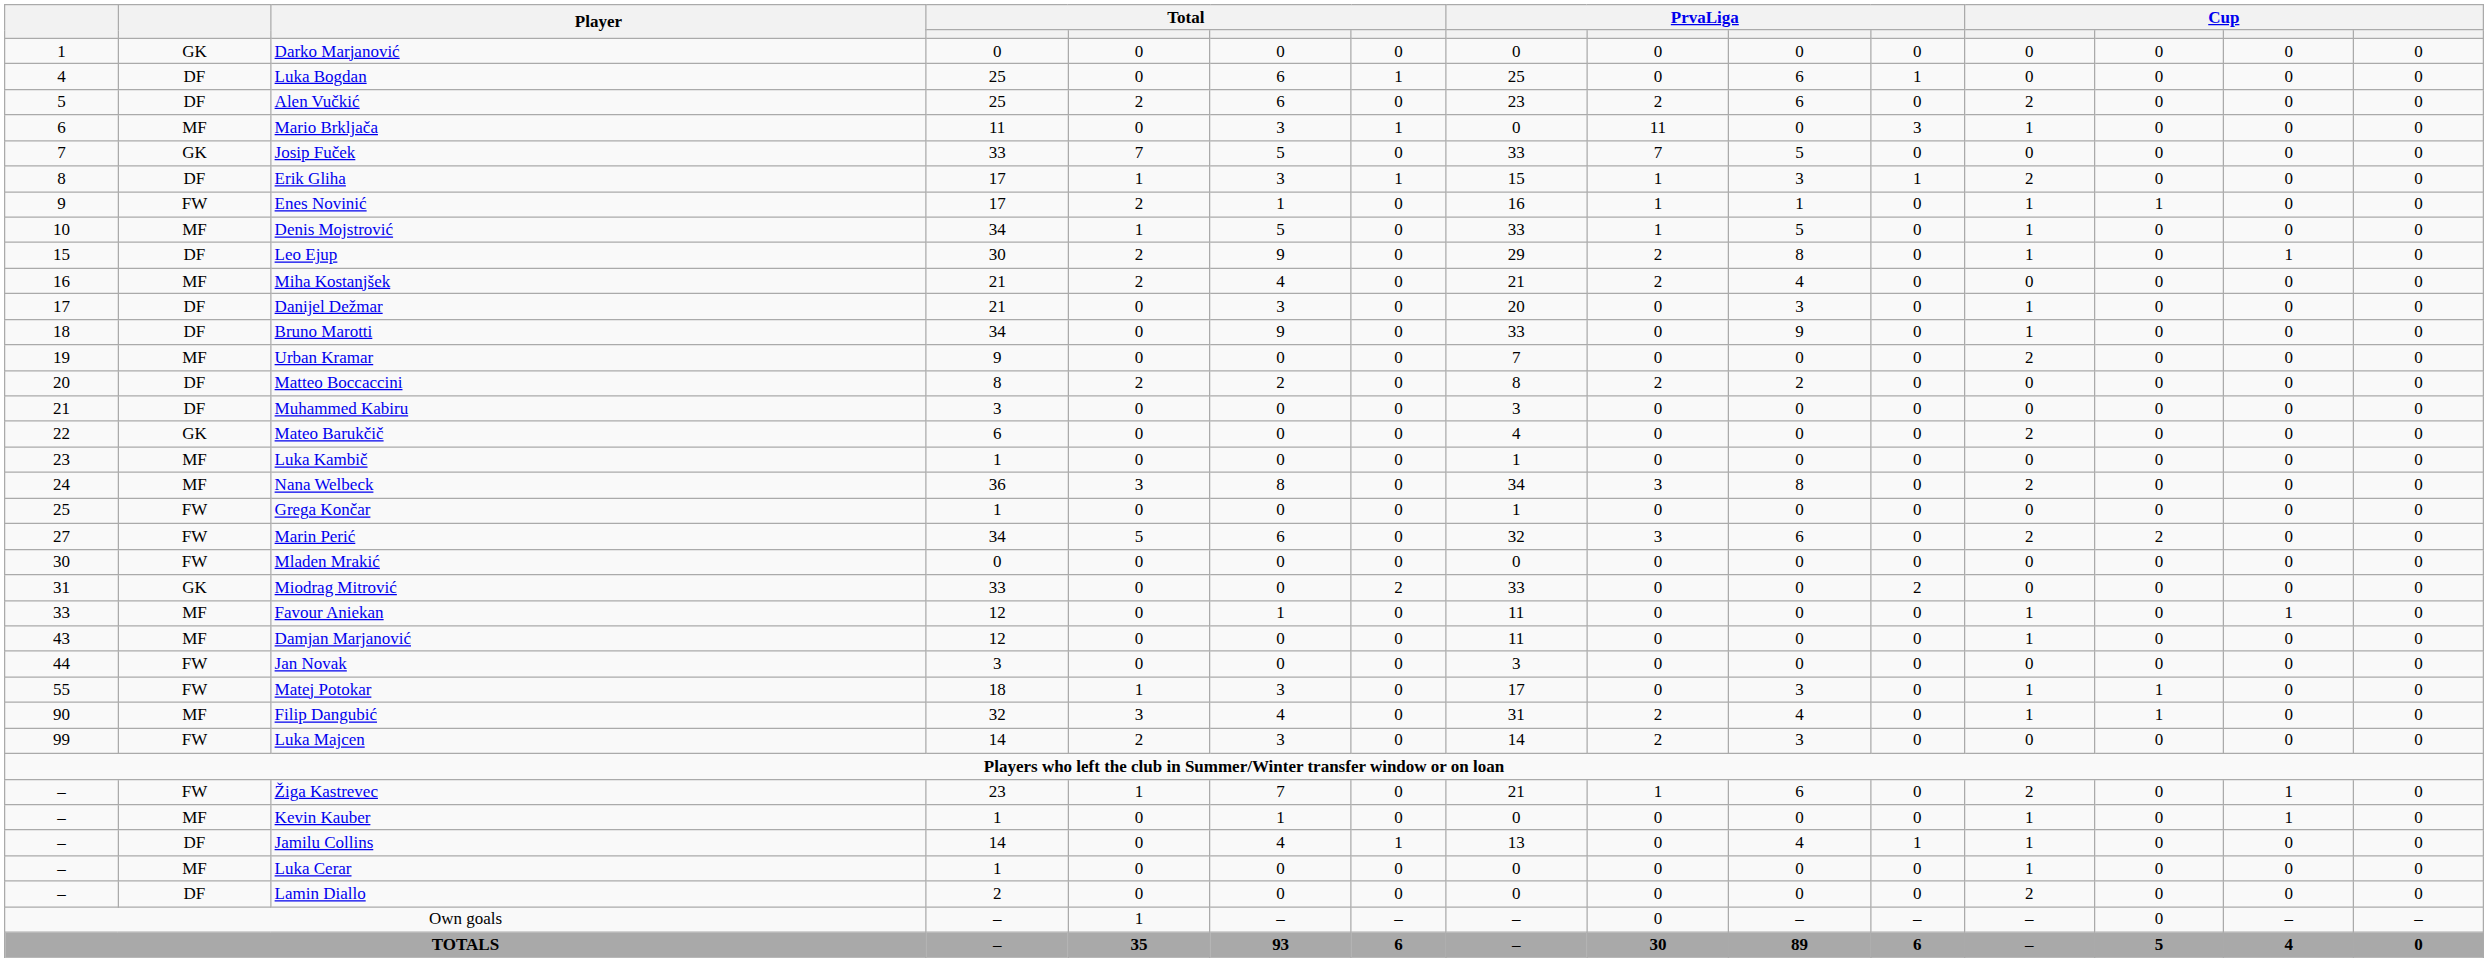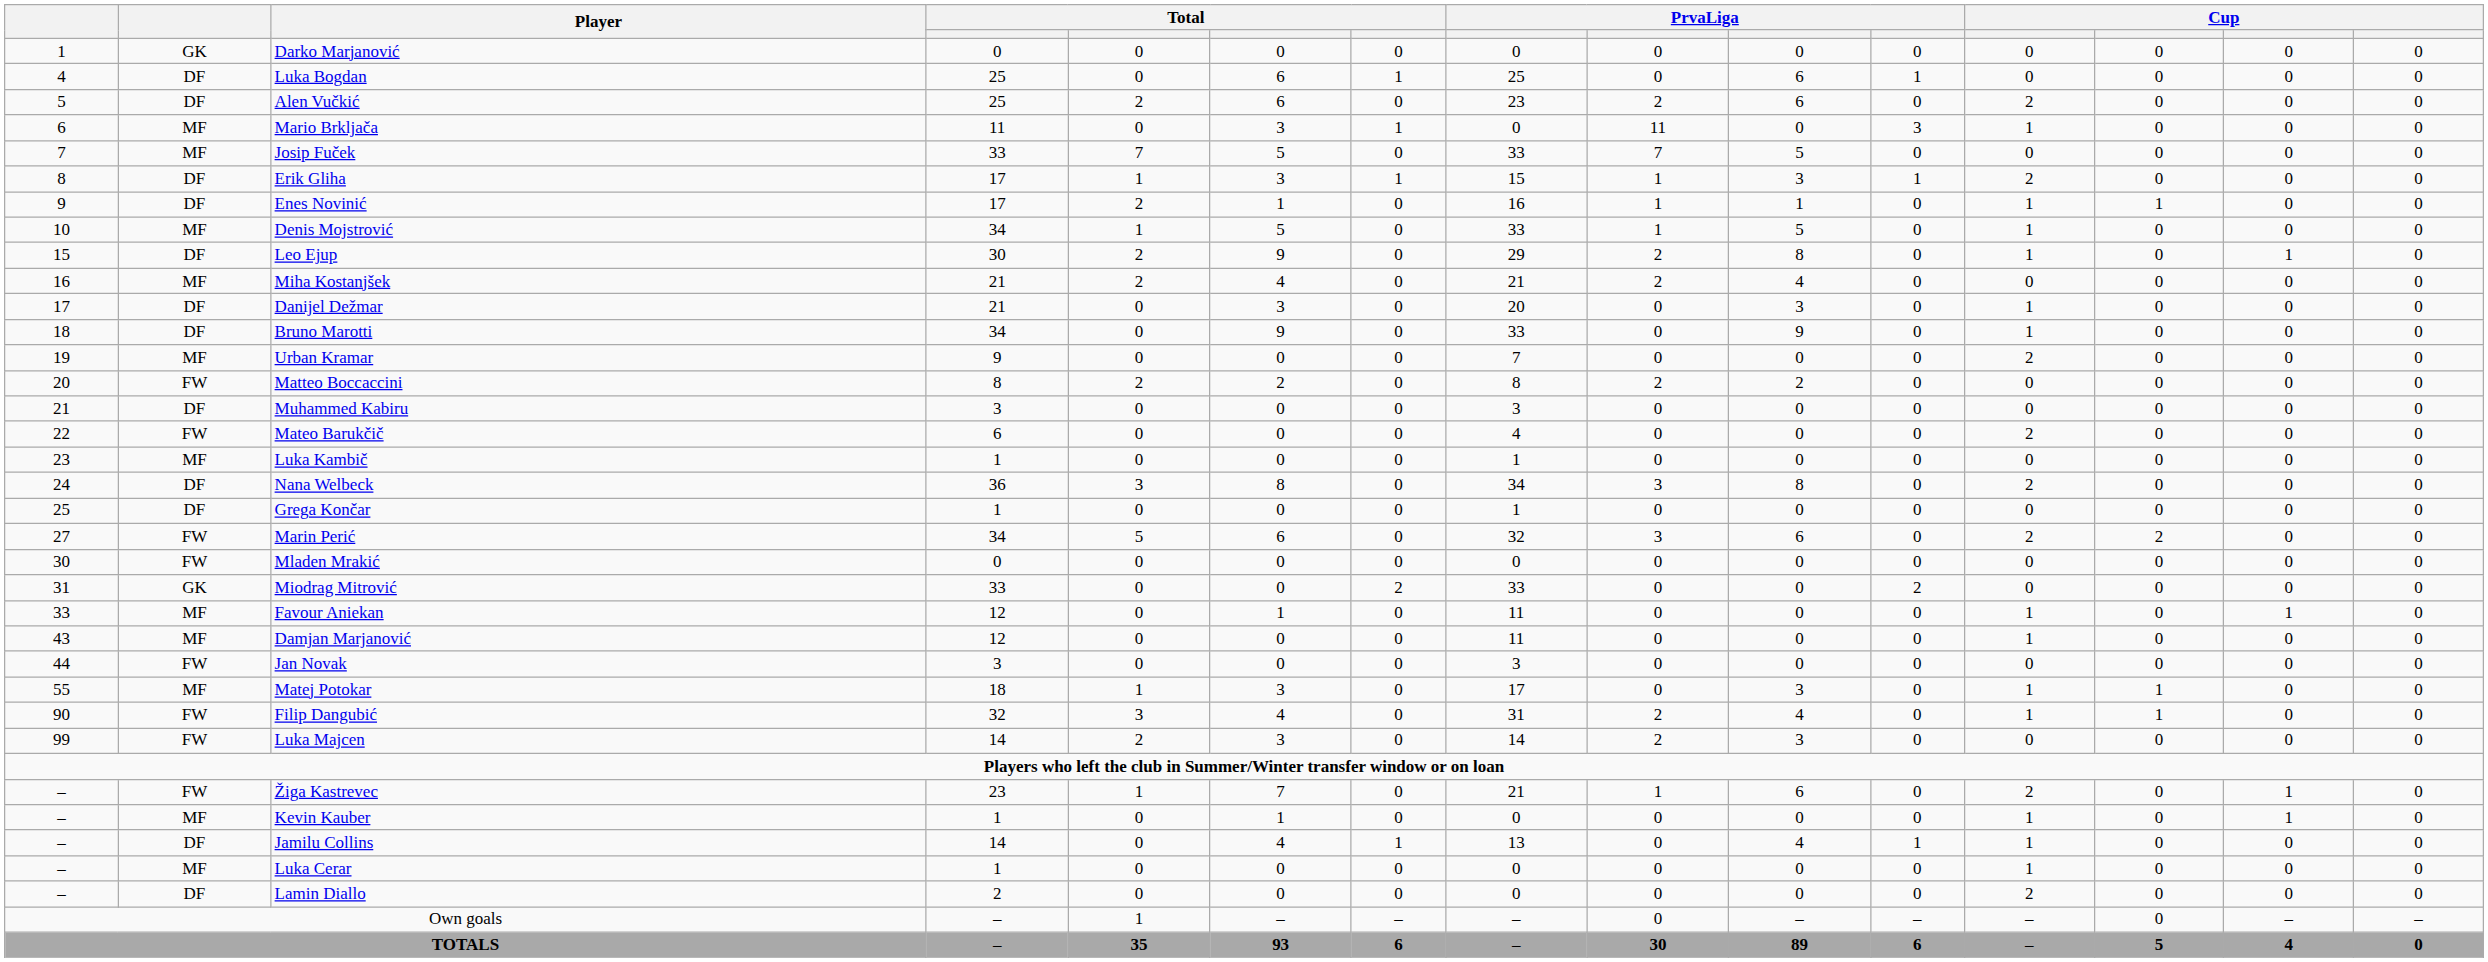Josip Fuček | column 2: GK -> MF
Enes Novinić | column 2: FW -> DF
Matteo Boccaccini | column 2: DF -> FW
Mateo Barukčič | column 2: GK -> FW
Nana Welbeck | column 2: MF -> DF
Grega Končar | column 2: FW -> DF
Matej Potokar | column 2: FW -> MF
Filip Dangubić | column 2: MF -> FW
